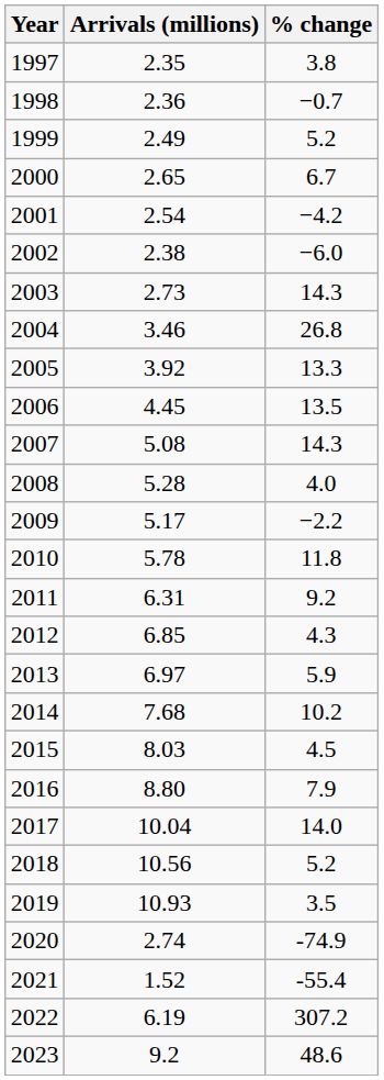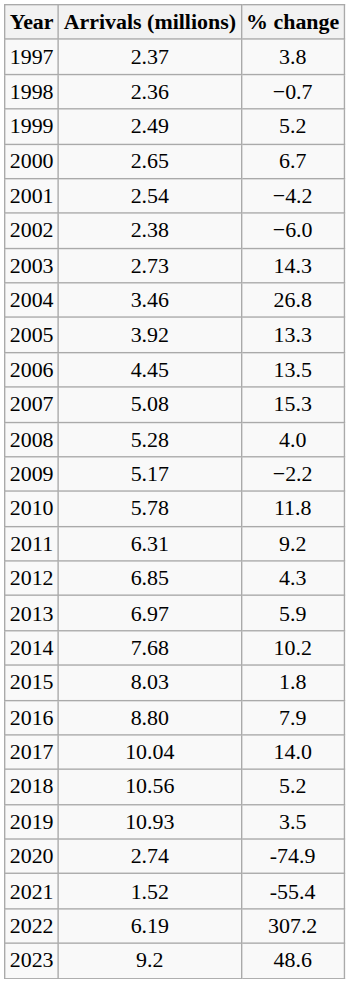1997 | Arrivals (millions): 2.35 -> 2.37
2007 | % change: 14.3 -> 15.3
2015 | % change: 4.5 -> 1.8
